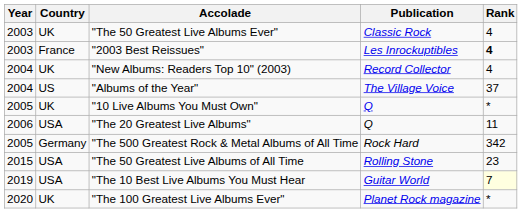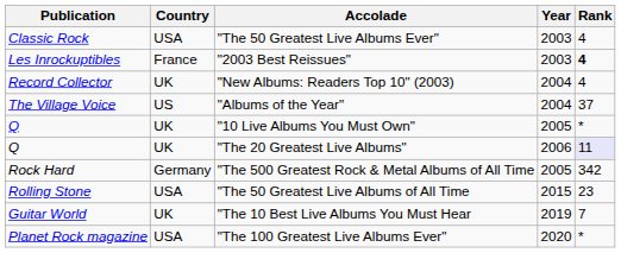columns swapped: Publication <-> Year
"The 50 Greatest Live Albums Ever" | Country: UK -> USA
"The 20 Greatest Live Albums" | Country: USA -> UK
"The 20 Greatest Live Albums" | Rank: no background -> lavender background
"The 10 Best Live Albums You Must Hear | Country: USA -> UK
"The 10 Best Live Albums You Must Hear | Rank: lightyellow background -> no background
"The 100 Greatest Live Albums Ever" | Country: UK -> USA
